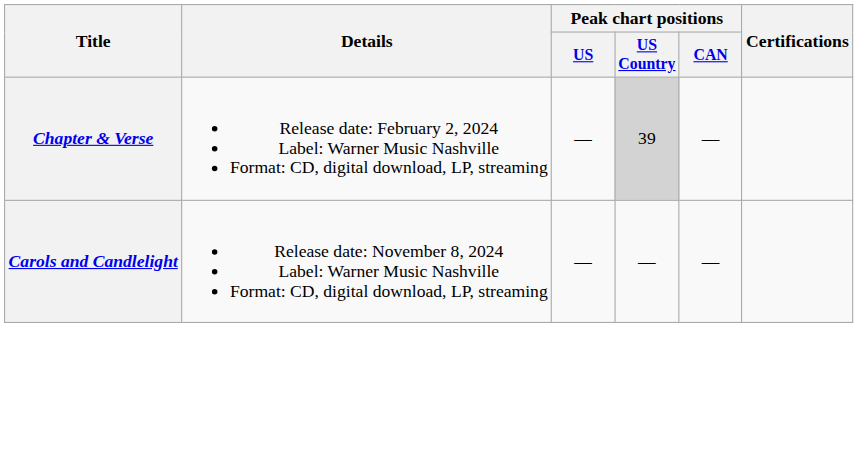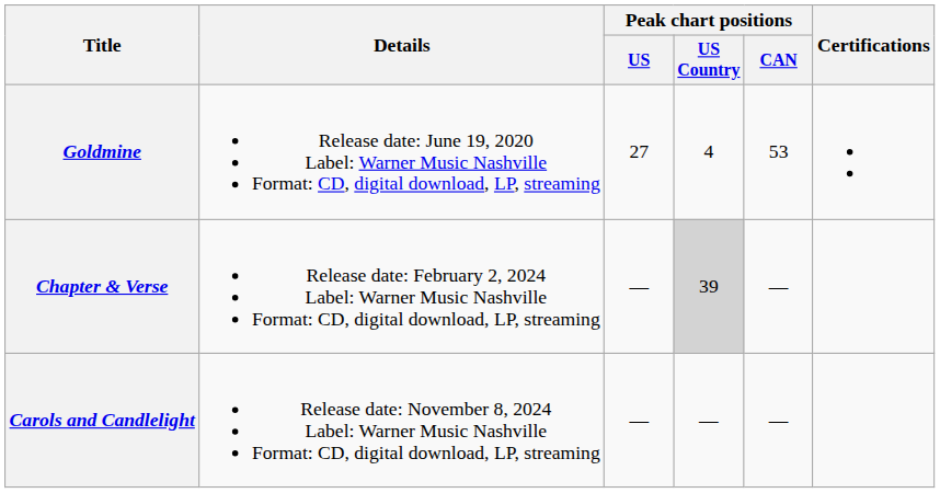+ row: Goldmine | Release date: June 19, 2020 Label: Warner Music Nashville Format: CD, digital download, LP, streaming | 27 | 4 | 53
